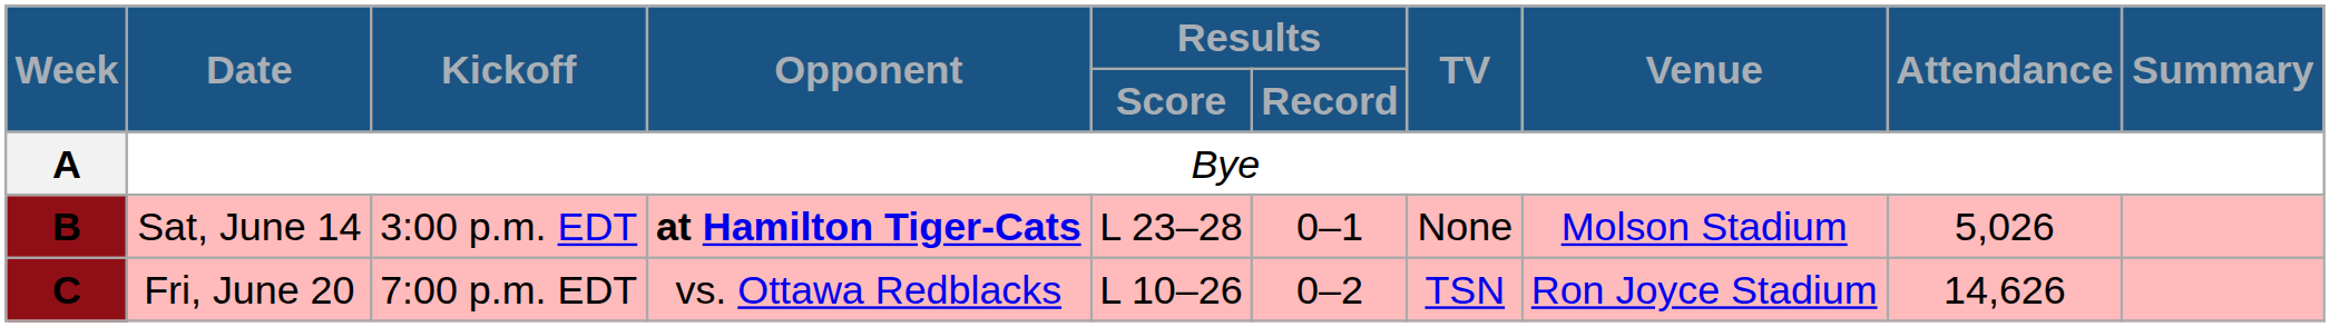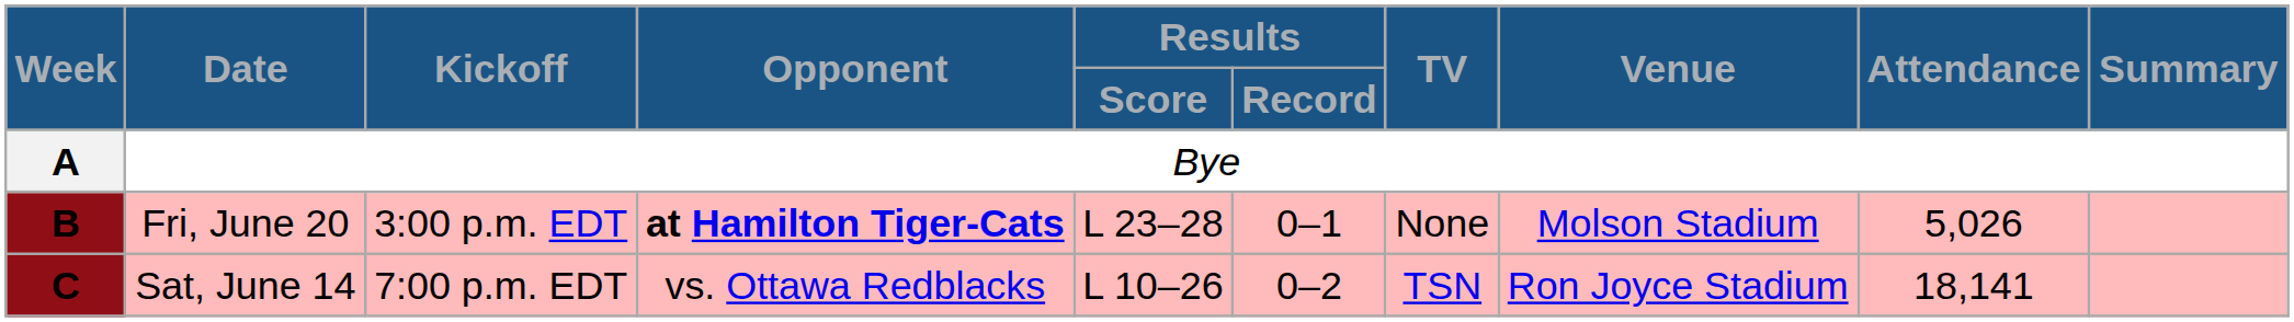B | Date: Sat, June 14 -> Fri, June 20
C | Date: Fri, June 20 -> Sat, June 14
C | Attendance: 14,626 -> 18,141
